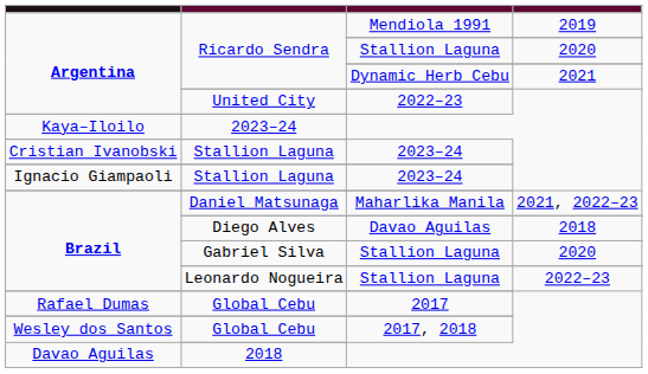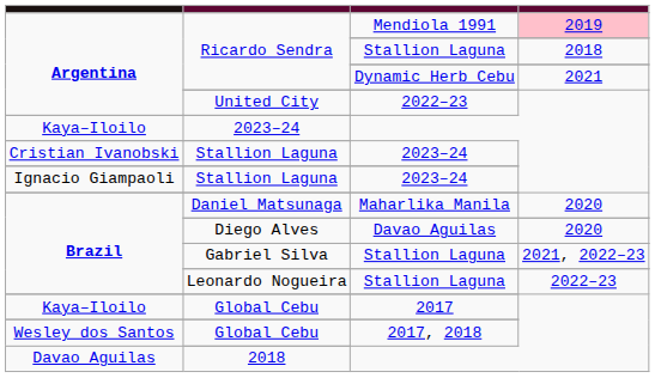Ricardo Sendra / Mendiola 1991 | column 4: no background -> pink background
Ricardo Sendra / Stallion Laguna | column 4: 2020 -> 2018
Daniel Matsunaga | column 4: 2021, 2022–23 -> 2020
Diego Alves | column 4: 2018 -> 2020
Gabriel Silva | column 4: 2020 -> 2021, 2022–23
Global Cebu / 2017 | column 1: Rafael Dumas -> Kaya–Iloilo
